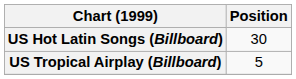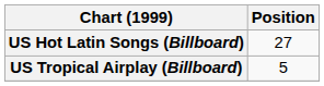US Hot Latin Songs (Billboard) | Position: 30 -> 27
